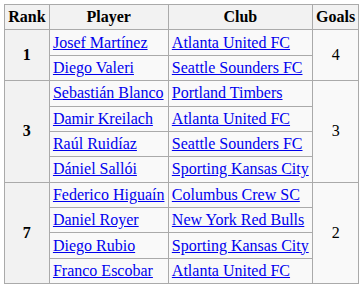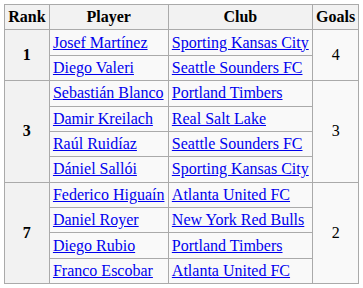Josef Martínez | Club: Atlanta United FC -> Sporting Kansas City
Damir Kreilach | Club: Atlanta United FC -> Real Salt Lake
Federico Higuaín | Club: Columbus Crew SC -> Atlanta United FC
Diego Rubio | Club: Sporting Kansas City -> Portland Timbers
